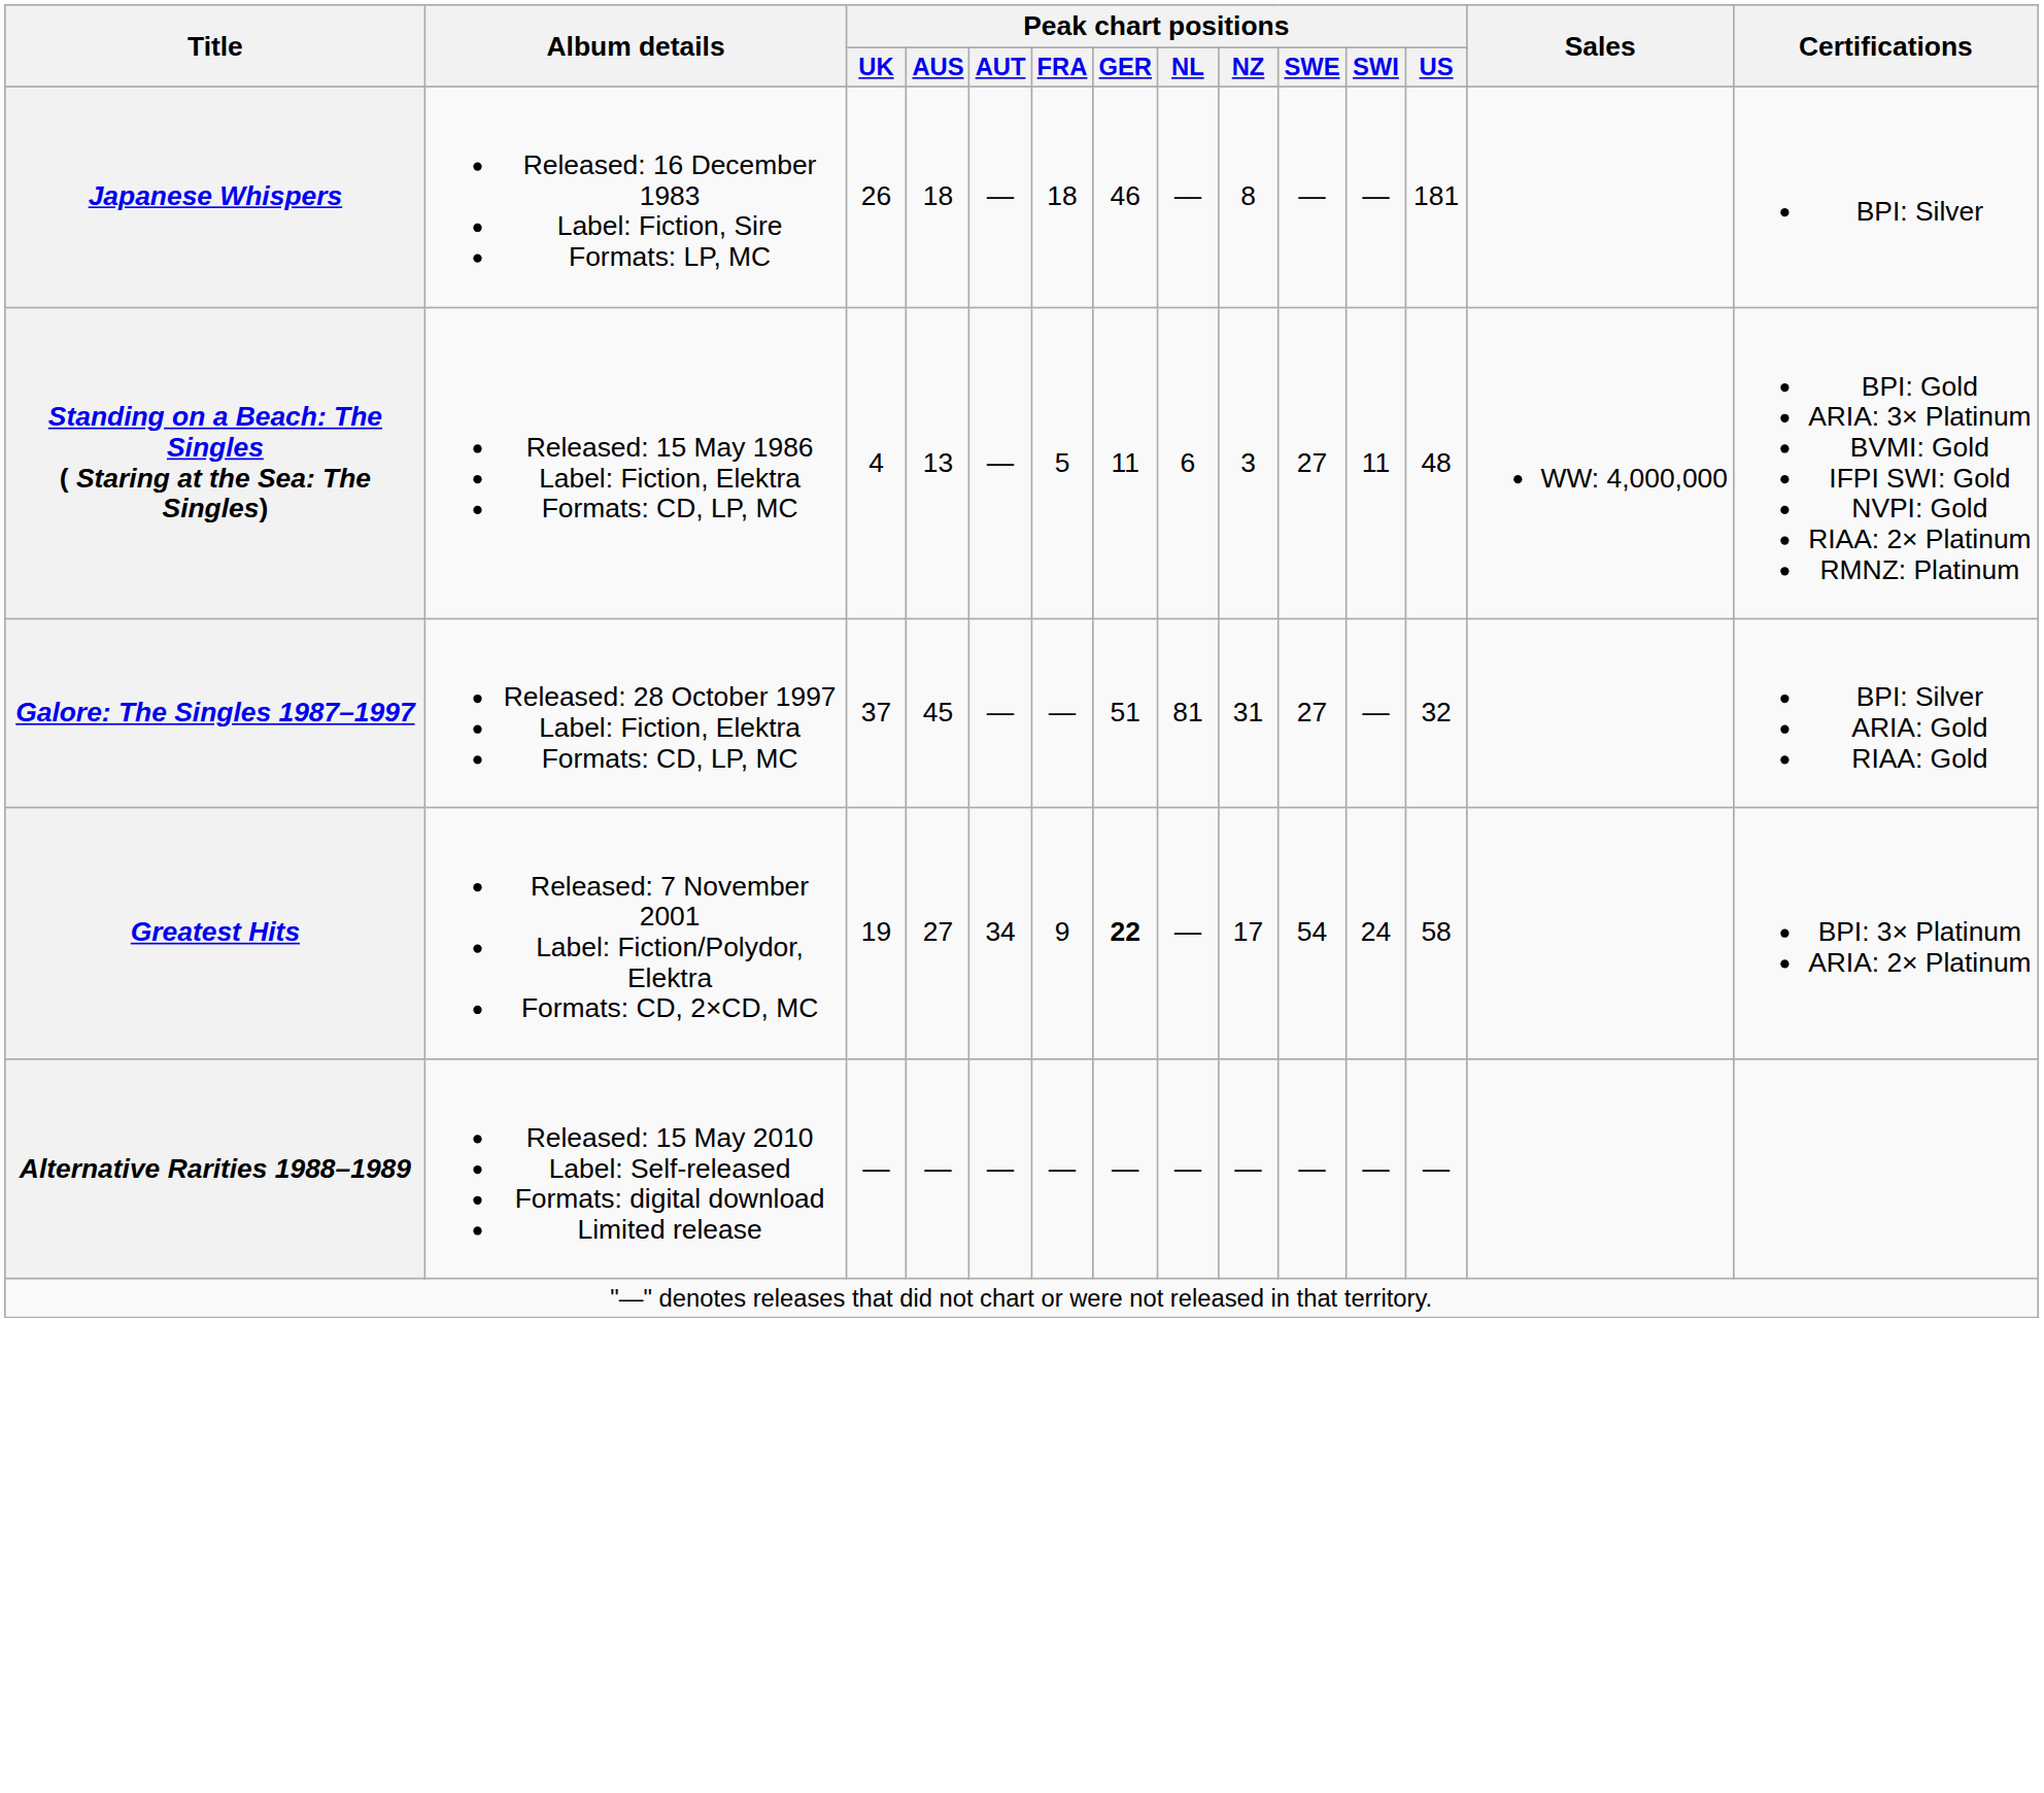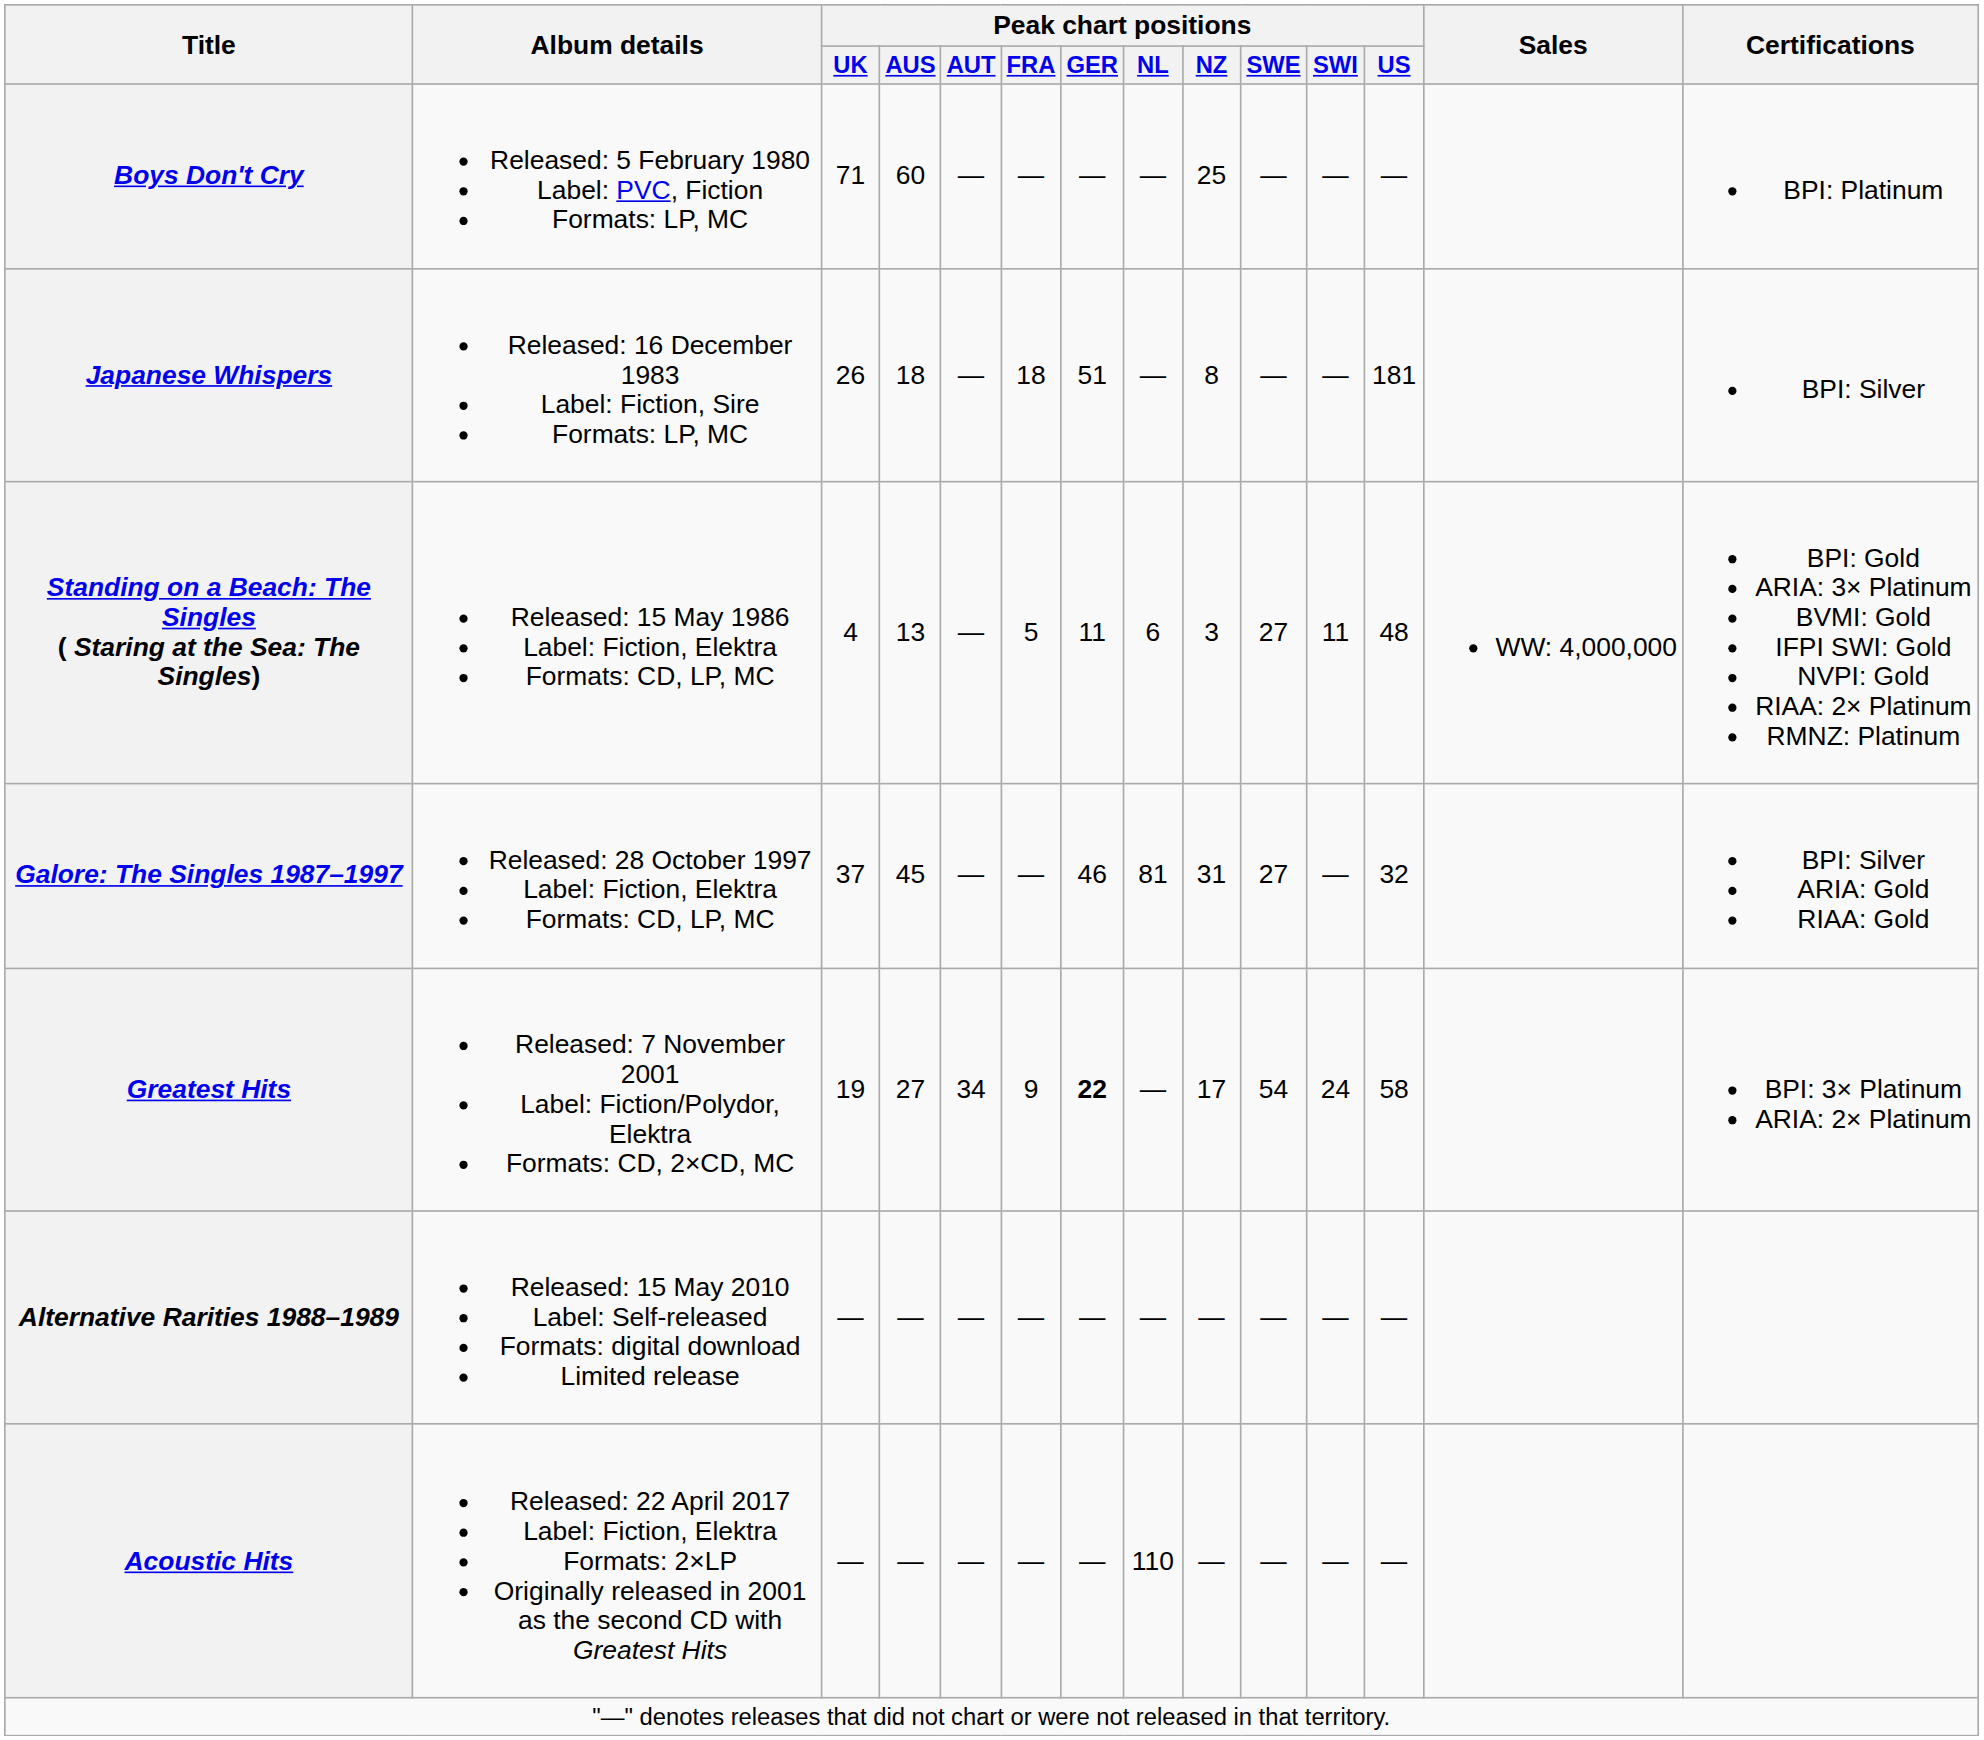+ row: Boys Don't Cry | Released: 5 February 1980 Label: PVC, Fiction Formats: LP, MC | 71 | 60 | — | — | — | — | 25 | — | — | — | BPI: Platinum
Japanese Whispers | Peak chart positions / GER: 46 -> 51
Galore: The Singles 1987–1997 | Peak chart positions / GER: 51 -> 46
+ row: Acoustic Hits | Released: 22 April 2017 Label: Fiction, Elektra Formats: 2×LP Originally released in 2001 as the second CD with Greatest Hits | — | — | — | — | — | 110 | — | — | — | —
